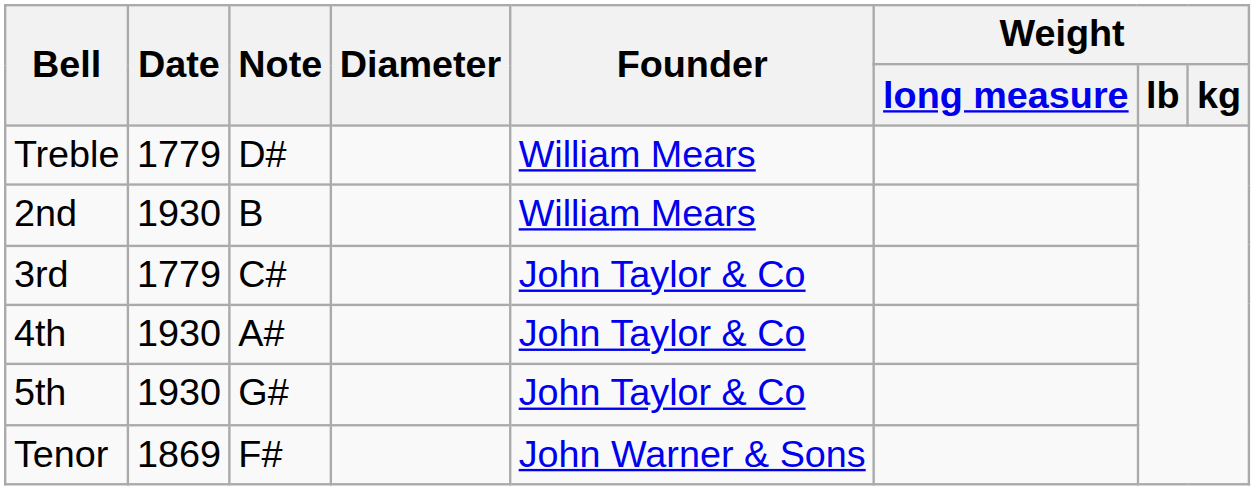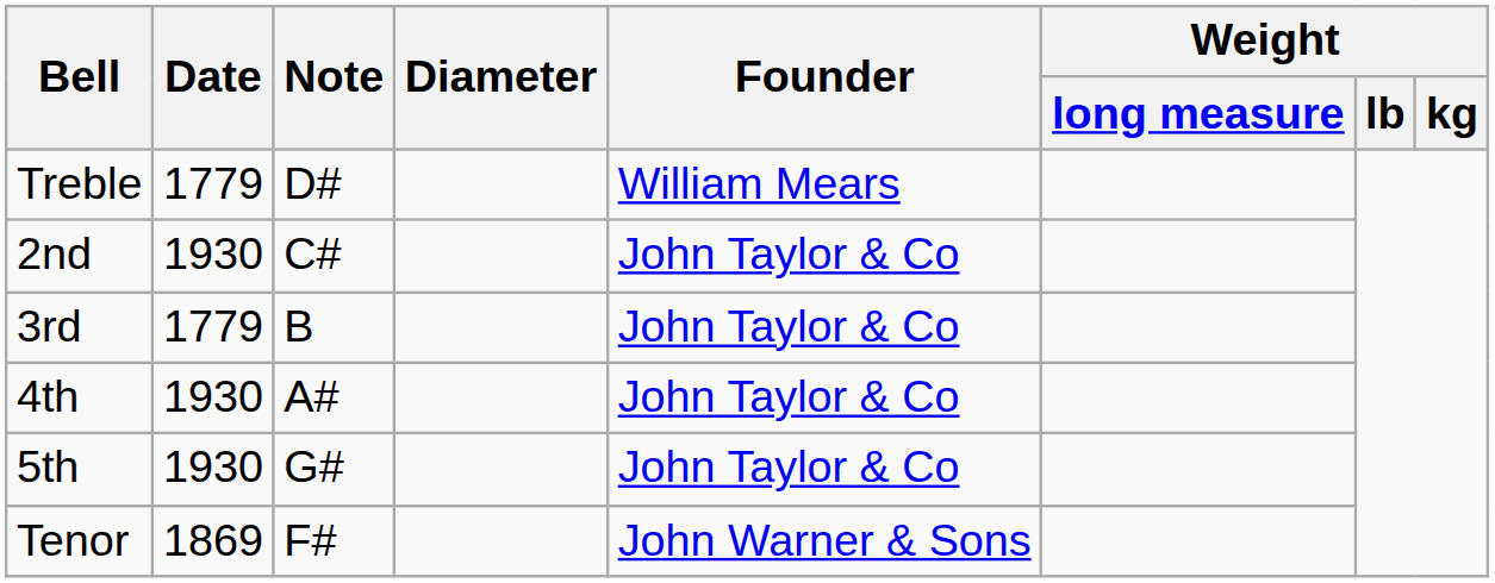2nd | Note: B -> C#
2nd | Founder: William Mears -> John Taylor & Co
3rd | Note: C# -> B
